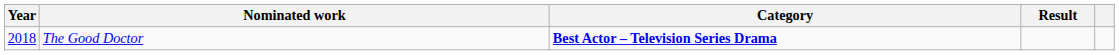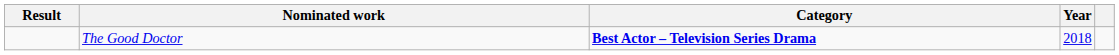columns swapped: Year <-> Result
